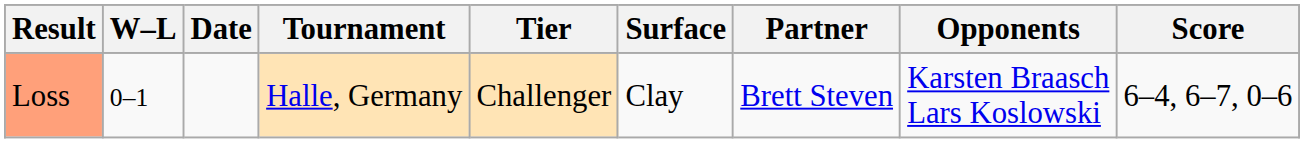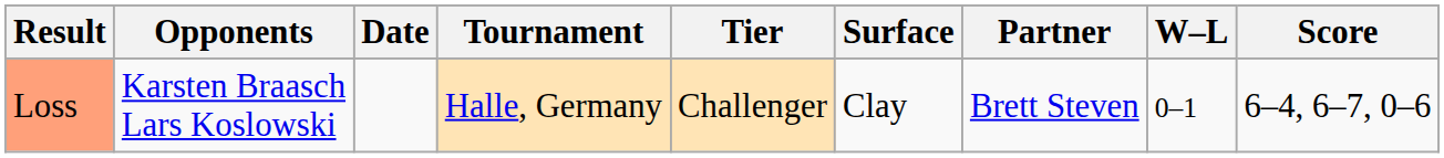columns swapped: W–L <-> Opponents
